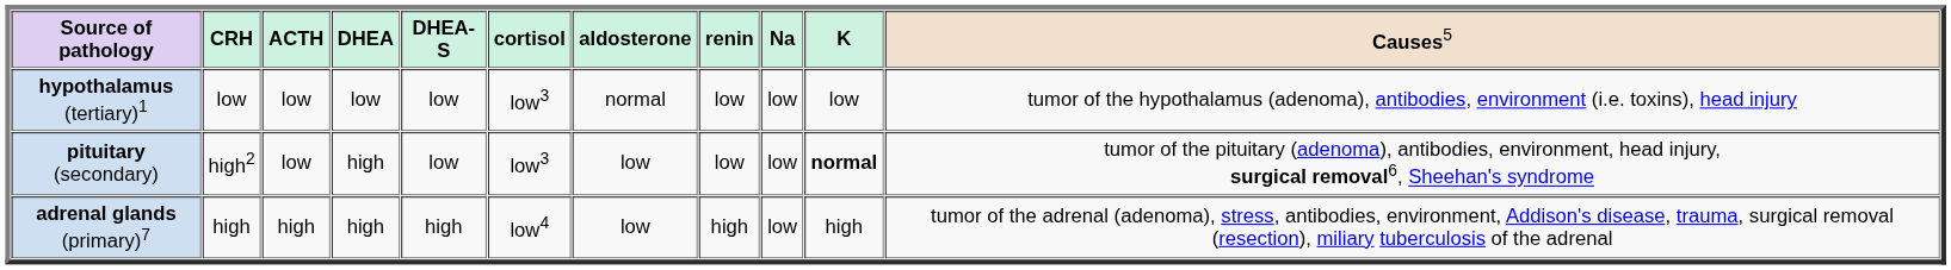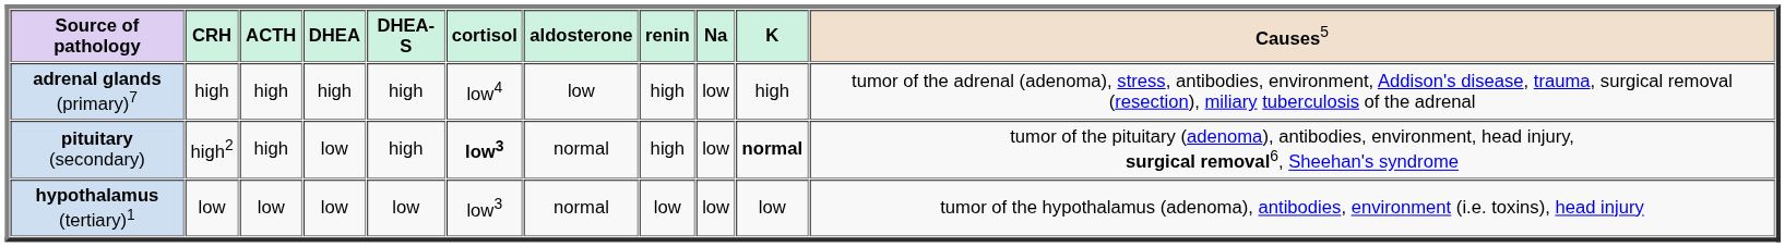rows swapped: hypothalamus (tertiary)1 <-> adrenal glands (primary)7
pituitary (secondary) | column 3: low -> high
pituitary (secondary) | column 4: high -> low
pituitary (secondary) | column 5: low -> high
pituitary (secondary) | column 6: normal -> bold
pituitary (secondary) | column 7: low -> normal
pituitary (secondary) | column 8: low -> high
